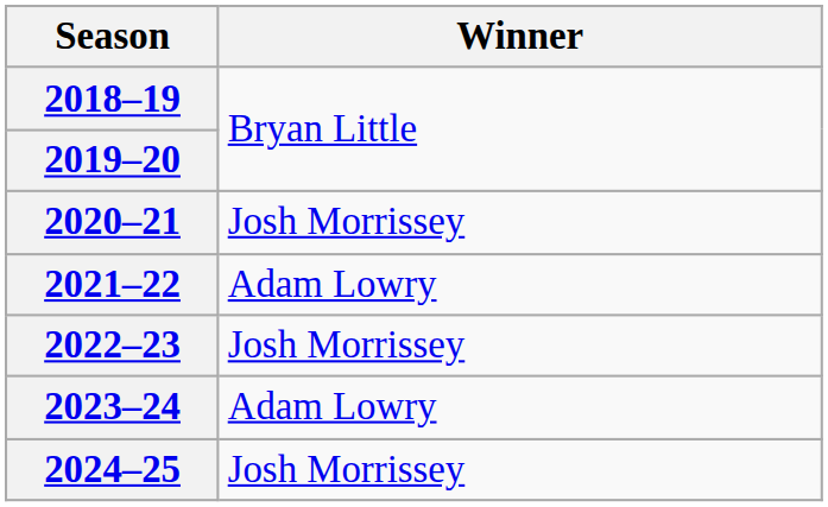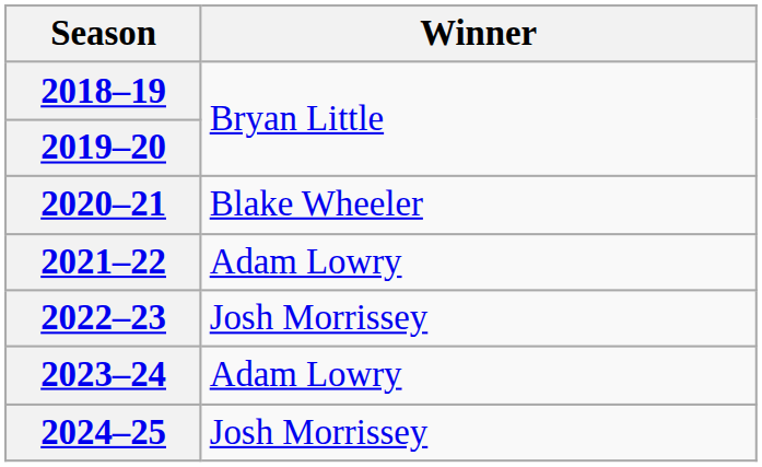2020–21 | Winner: Josh Morrissey -> Blake Wheeler
